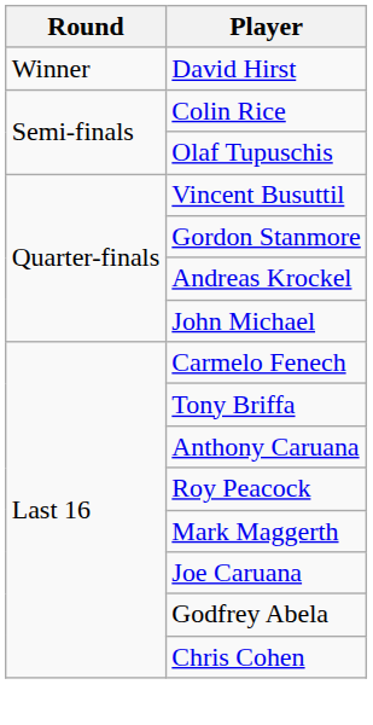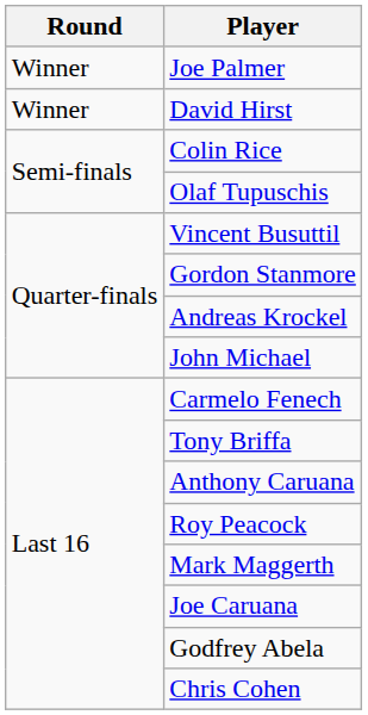+ row: Winner | Joe Palmer
